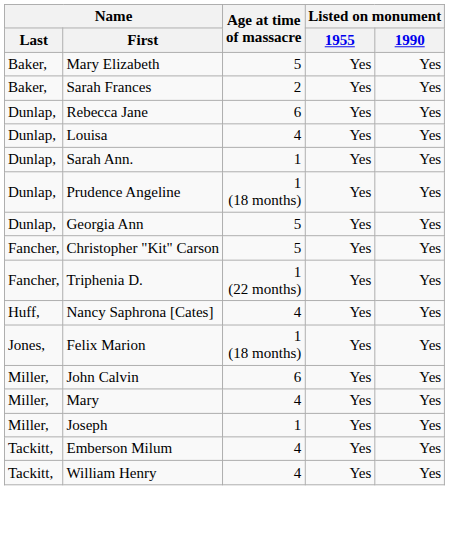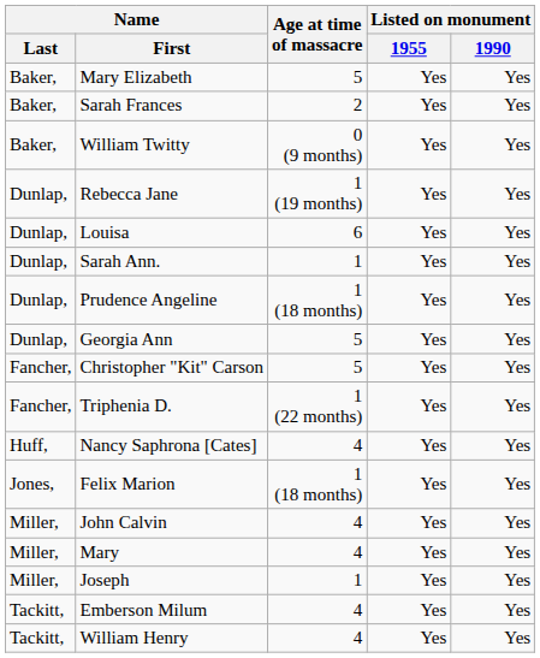+ row: Baker, | William Twitty | 0 (9 months) | Yes | Yes
Rebecca Jane | Age at time of massacre: 6 -> 1 (19 months)
Louisa | Age at time of massacre: 4 -> 6
John Calvin | Age at time of massacre: 6 -> 4
